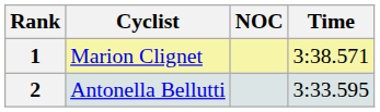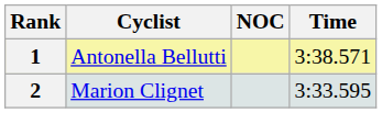1 | Cyclist: Marion Clignet -> Antonella Bellutti
2 | Cyclist: Antonella Bellutti -> Marion Clignet
